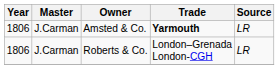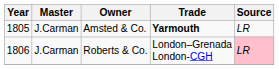Amsted & Co. | Year: 1806 -> 1805
Roberts & Co. | Source: no background -> pink background
